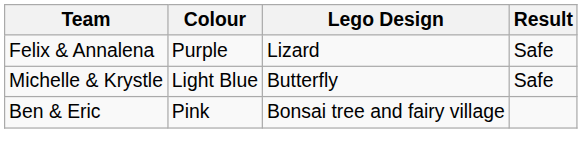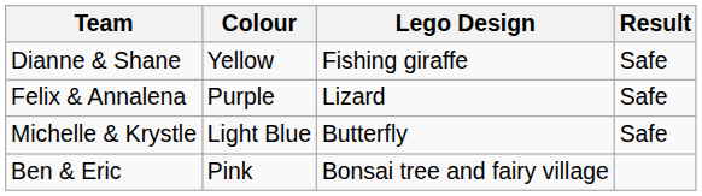+ row: Dianne & Shane | Yellow | Fishing giraffe | Safe
